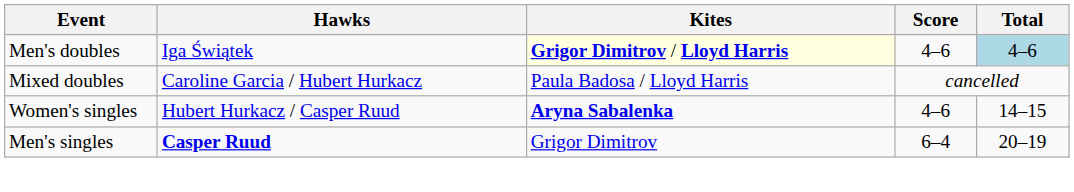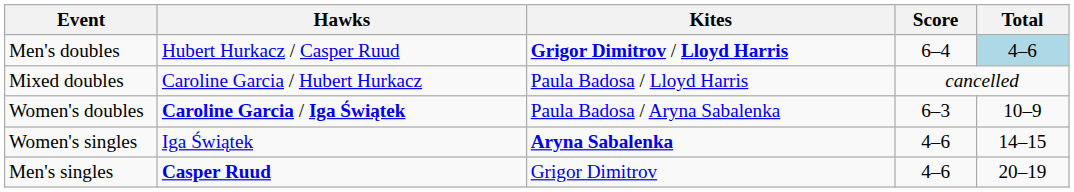Men's doubles | Hawks: Iga Świątek -> Hubert Hurkacz / Casper Ruud
Men's doubles | Kites: lightyellow background -> no background
Men's doubles | Score: 4–6 -> 6–4
+ row: Women's doubles | Caroline Garcia / Iga Świątek | Paula Badosa / Aryna Sabalenka | 6–3 | 10–9
Women's singles | Hawks: Hubert Hurkacz / Casper Ruud -> Iga Świątek
Men's singles | Score: 6–4 -> 4–6
